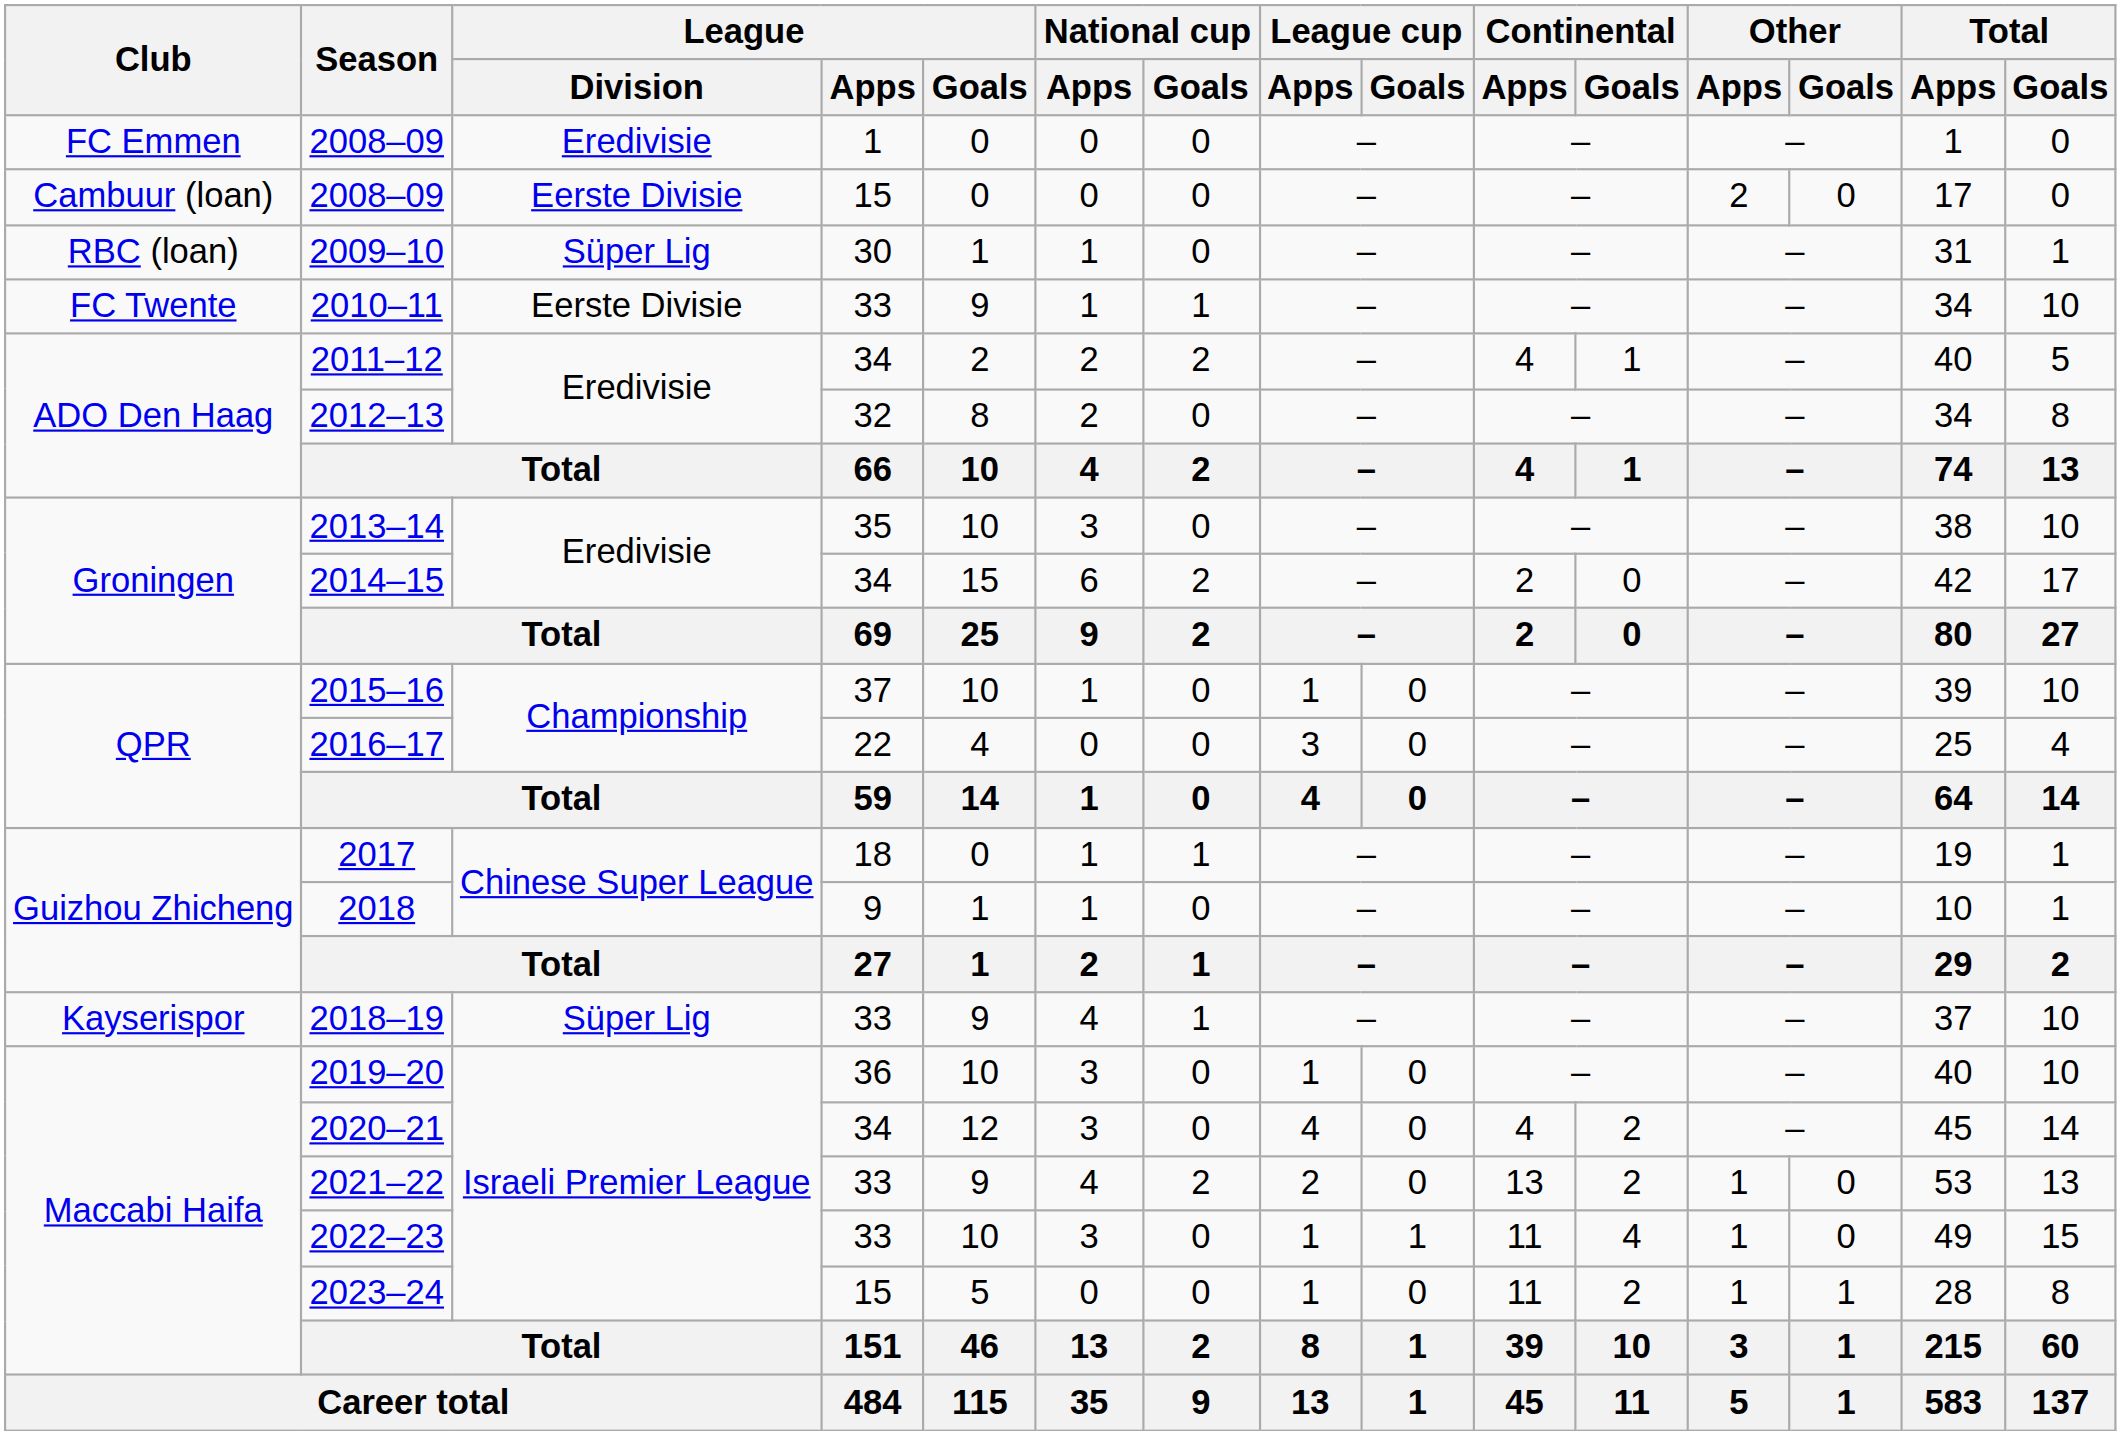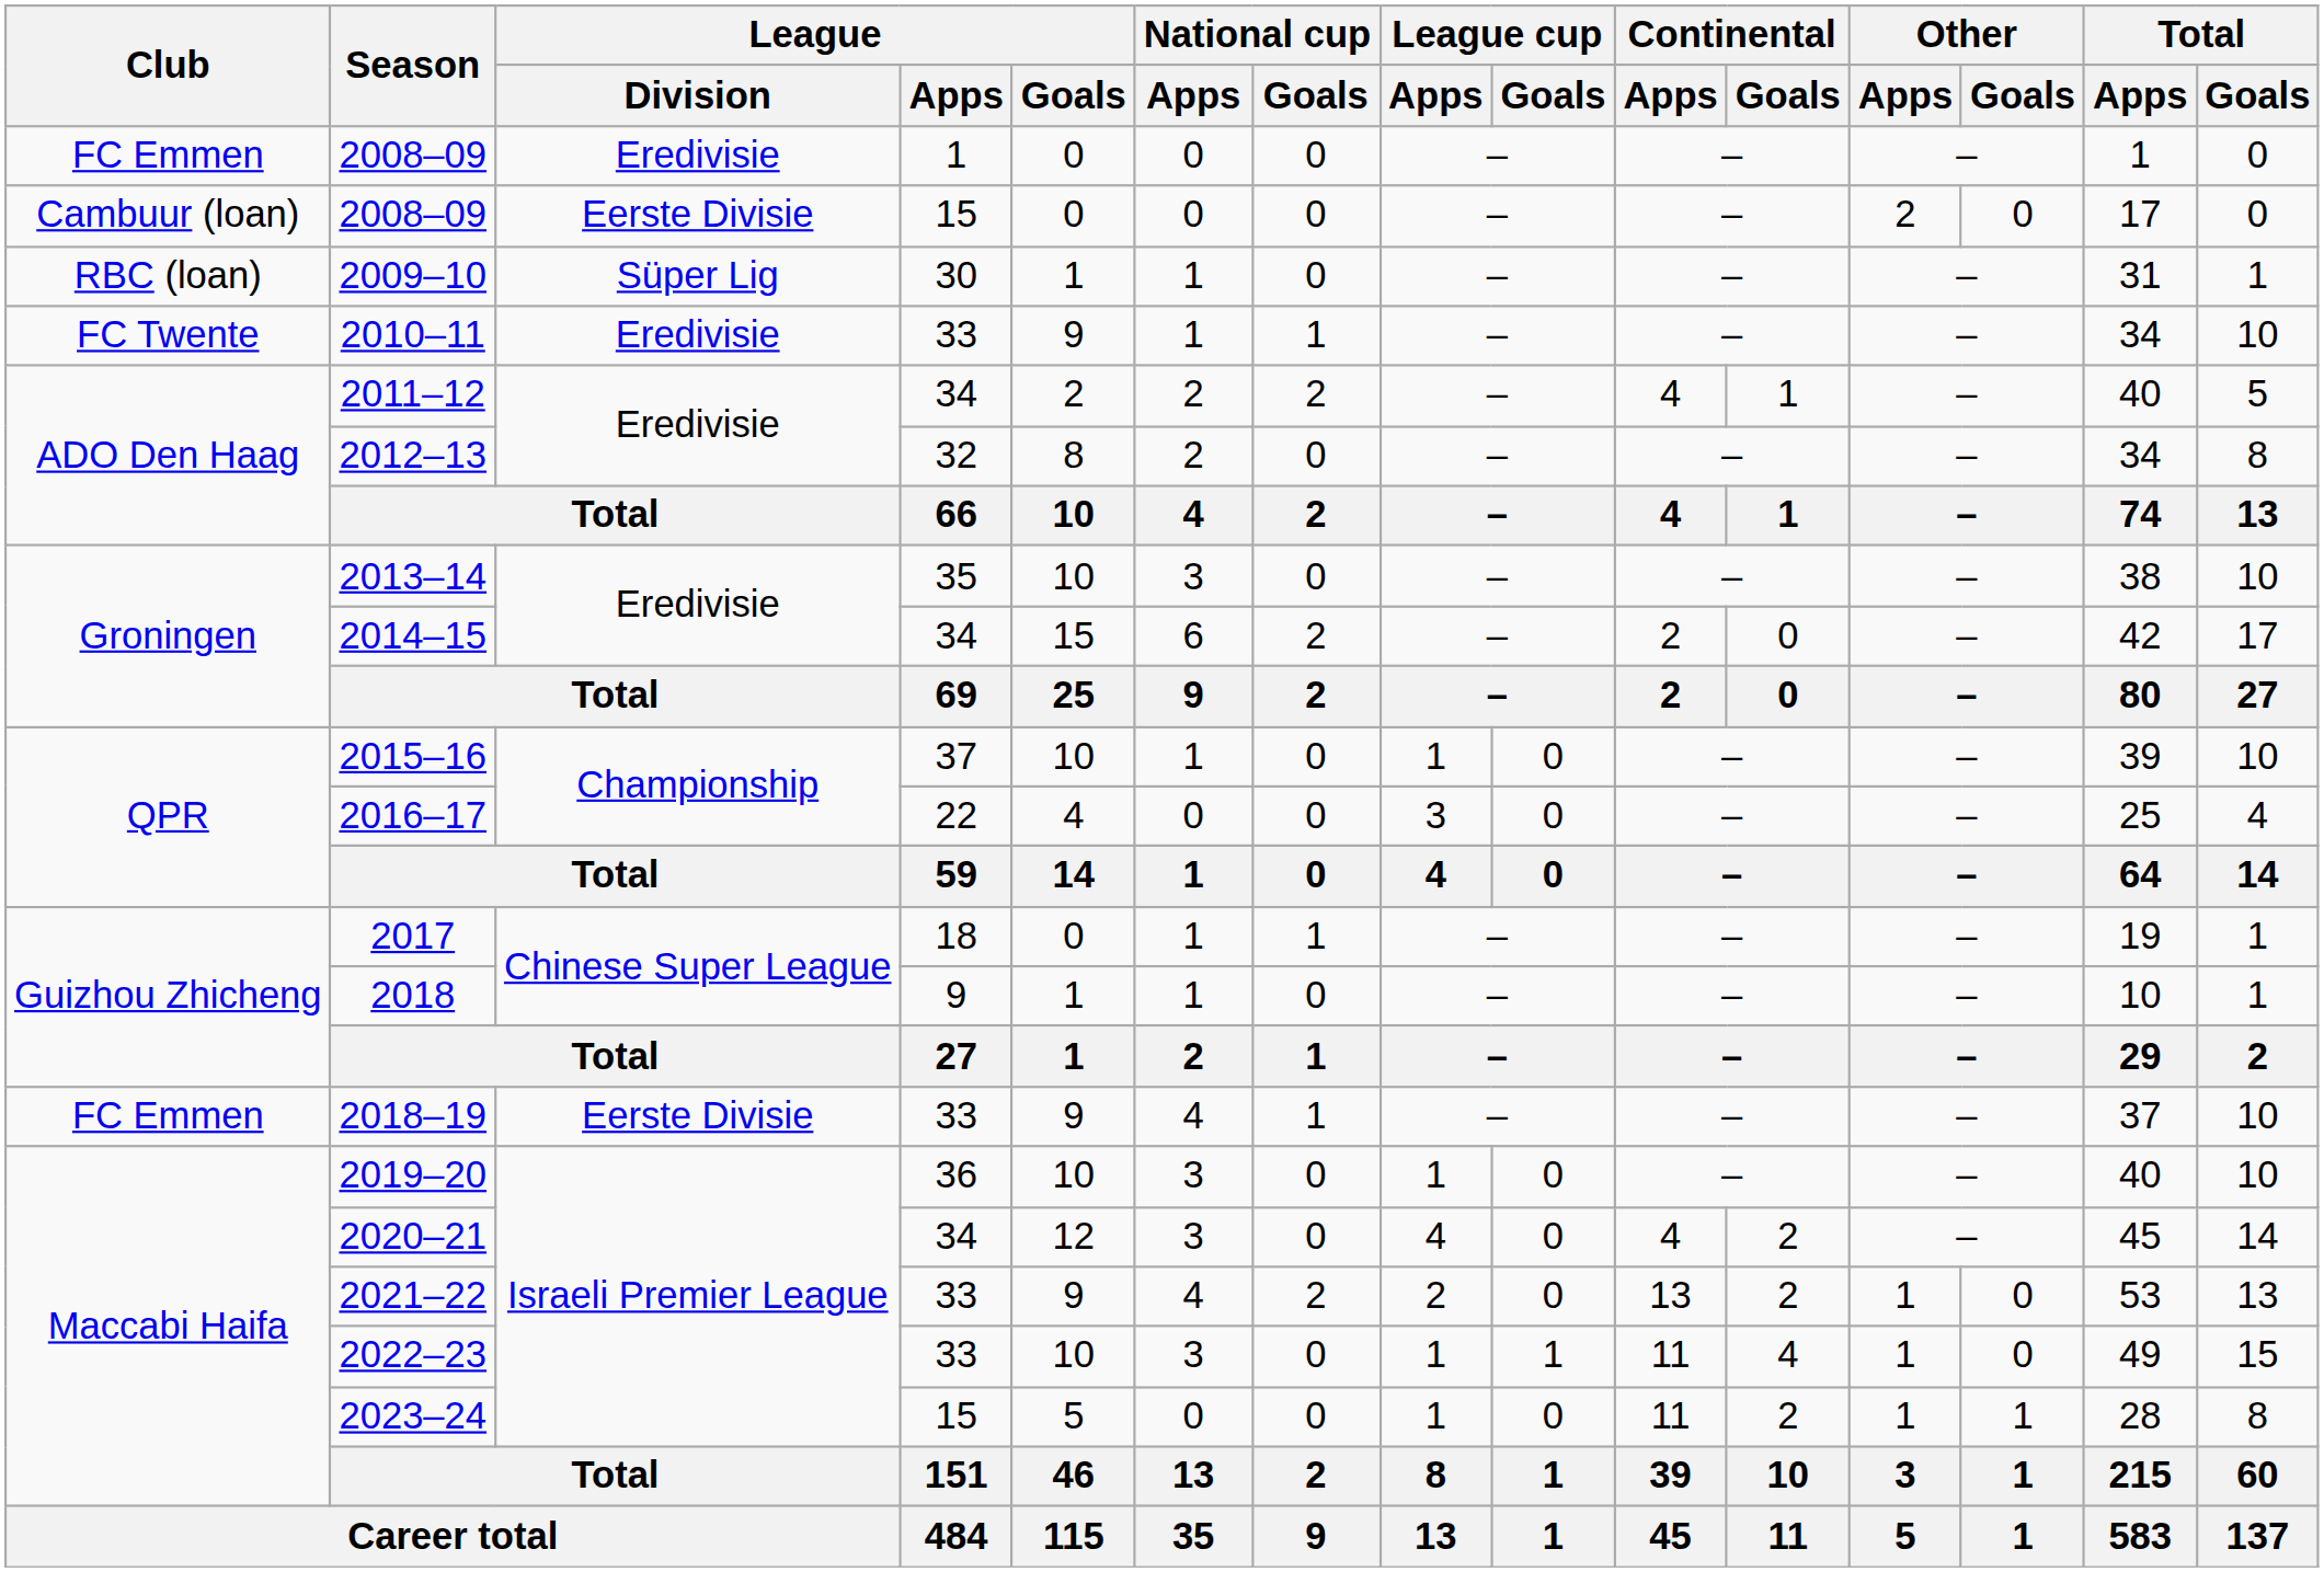2010–11 | League / Division: Eerste Divisie -> Eredivisie
2018–19 | Club: Kayserispor -> FC Emmen
2018–19 | League / Division: Süper Lig -> Eerste Divisie
